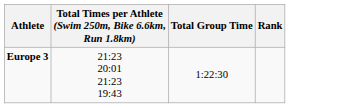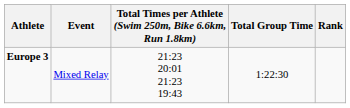+ column: Event | Mixed Relay
